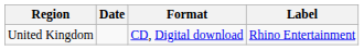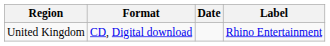columns swapped: Date <-> Format
